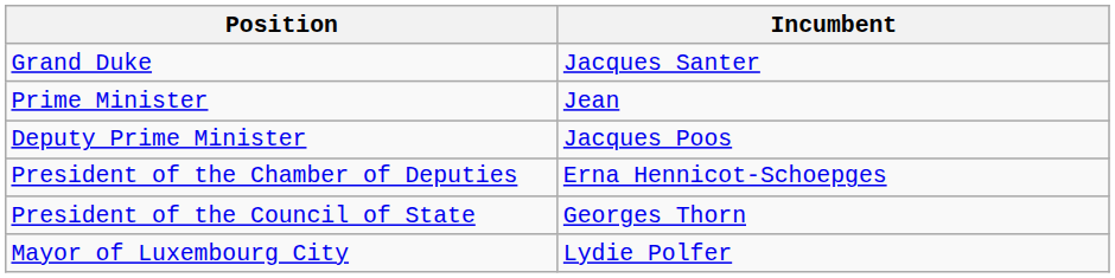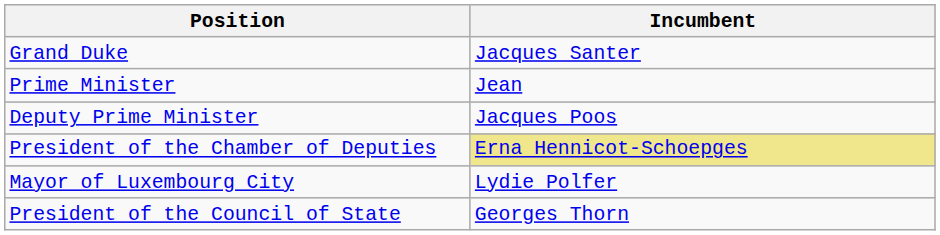President of the Chamber of Deputies | Incumbent: no background -> khaki background
rows swapped: President of the Council of State <-> Mayor of Luxembourg City
